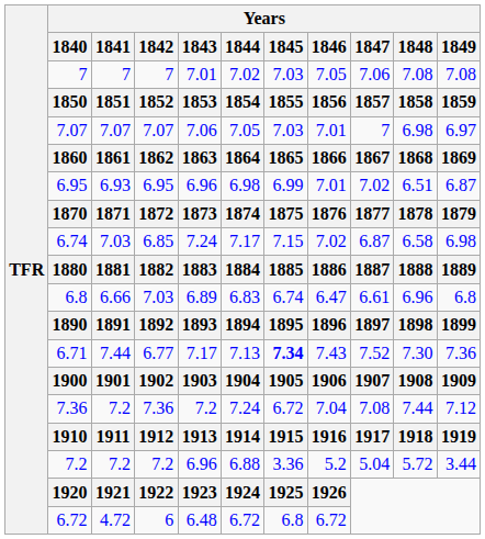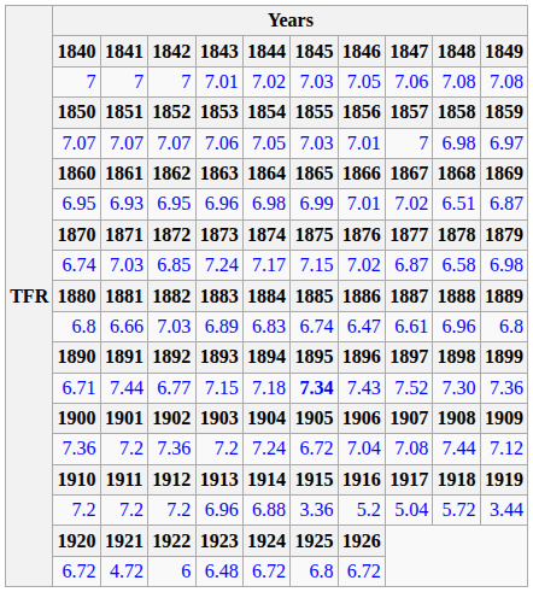6.71 | Years / 1843: 7.17 -> 7.15
6.71 | Years / 1844: 7.13 -> 7.18
